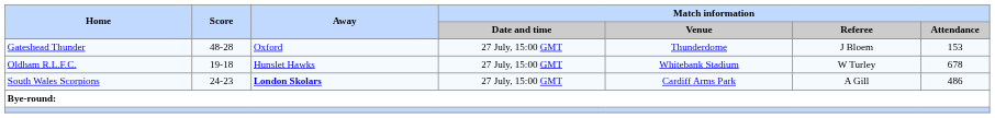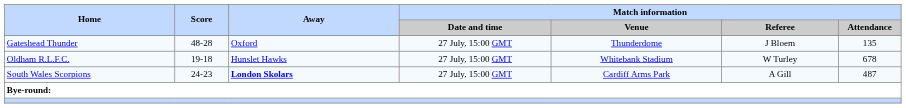Gateshead Thunder | Match information / Attendance: 153 -> 135
South Wales Scorpions | Match information / Attendance: 486 -> 487
